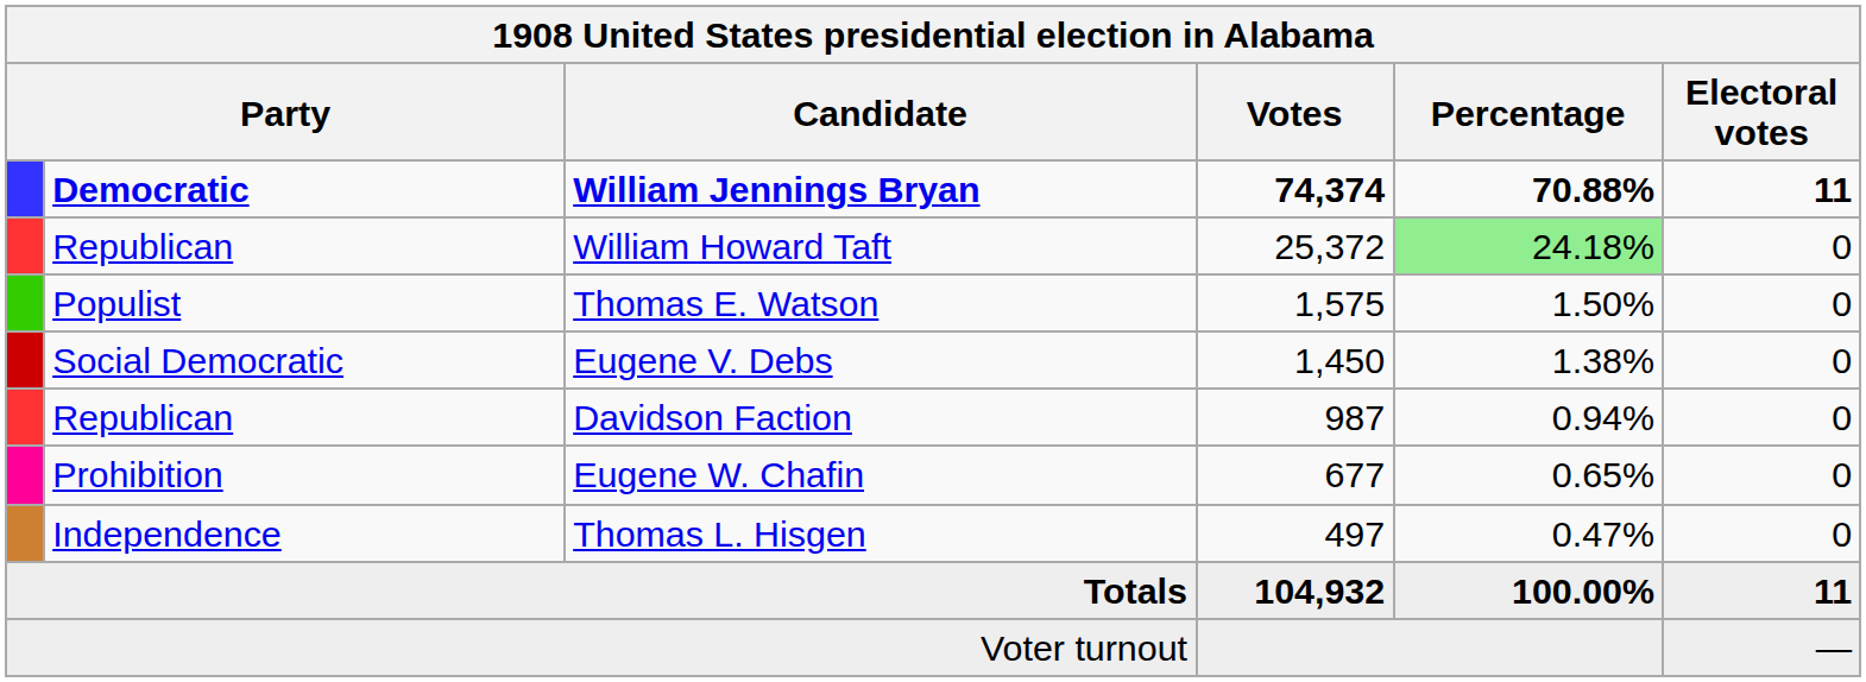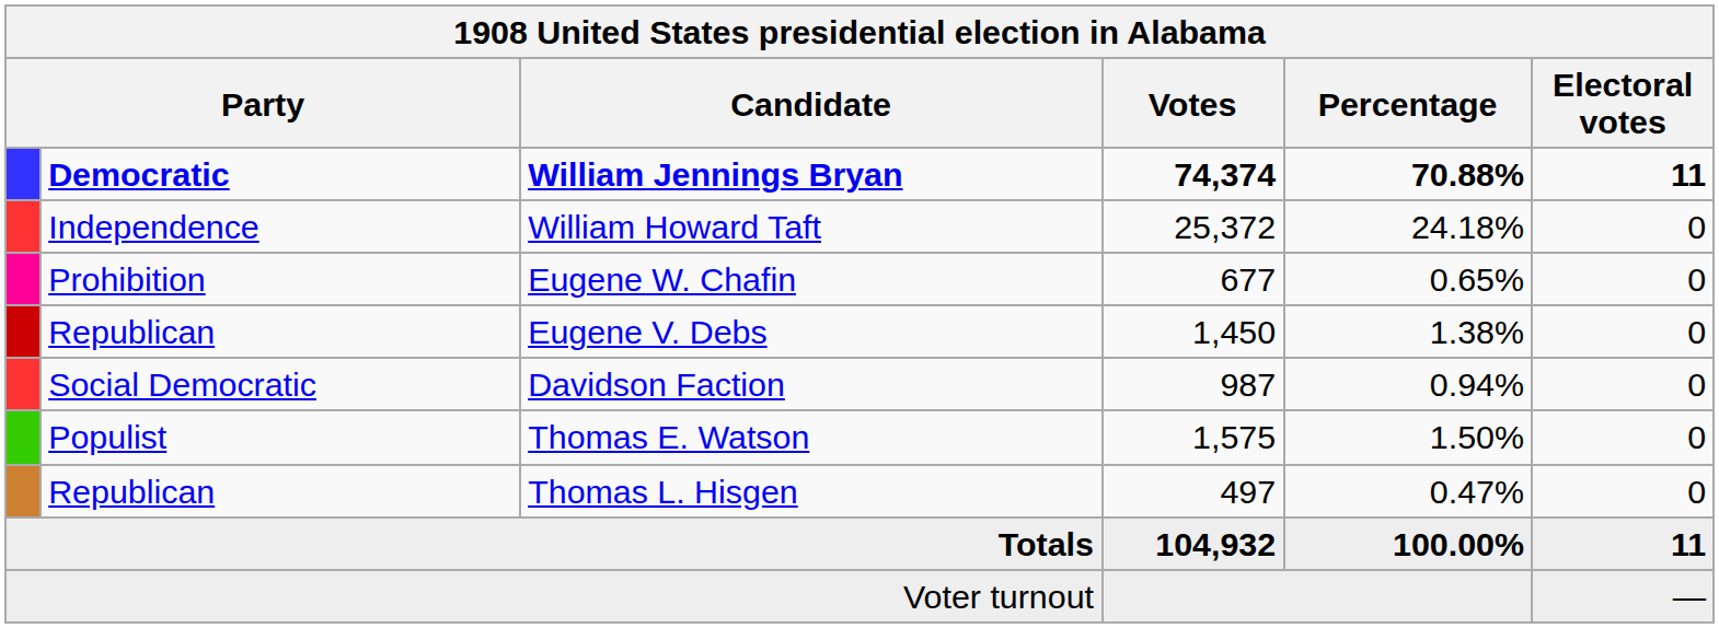William Howard Taft | column 2: Republican -> Independence
William Howard Taft | Percentage: lightgreen background -> no background
rows swapped: Thomas E. Watson <-> Eugene W. Chafin
Eugene V. Debs | column 2: Social Democratic -> Republican
Davidson Faction | column 2: Republican -> Social Democratic
Thomas L. Hisgen | column 2: Independence -> Republican
